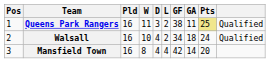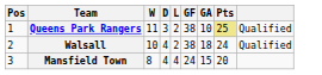- column: Pld | 16 | 16 | 16
Queens Park Rangers | GA: 11 -> 10
Walsall | GF: 34 -> 38
Mansfield Town | GF: 42 -> 24
Mansfield Town | GA: 14 -> 15
